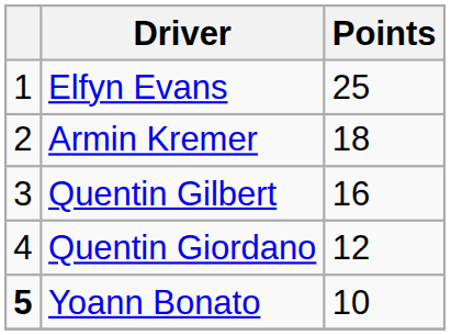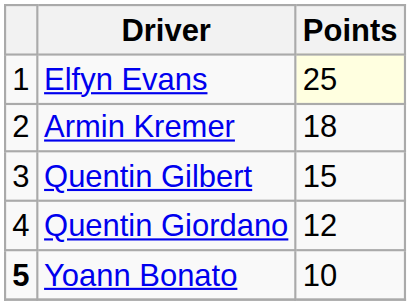Elfyn Evans | Points: no background -> lightyellow background
Quentin Gilbert | Points: 16 -> 15
